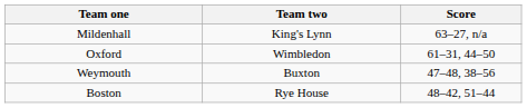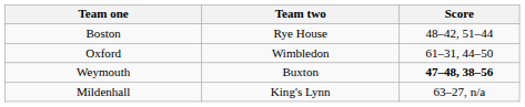rows swapped: Boston <-> Mildenhall
Weymouth | Score: normal -> bold
